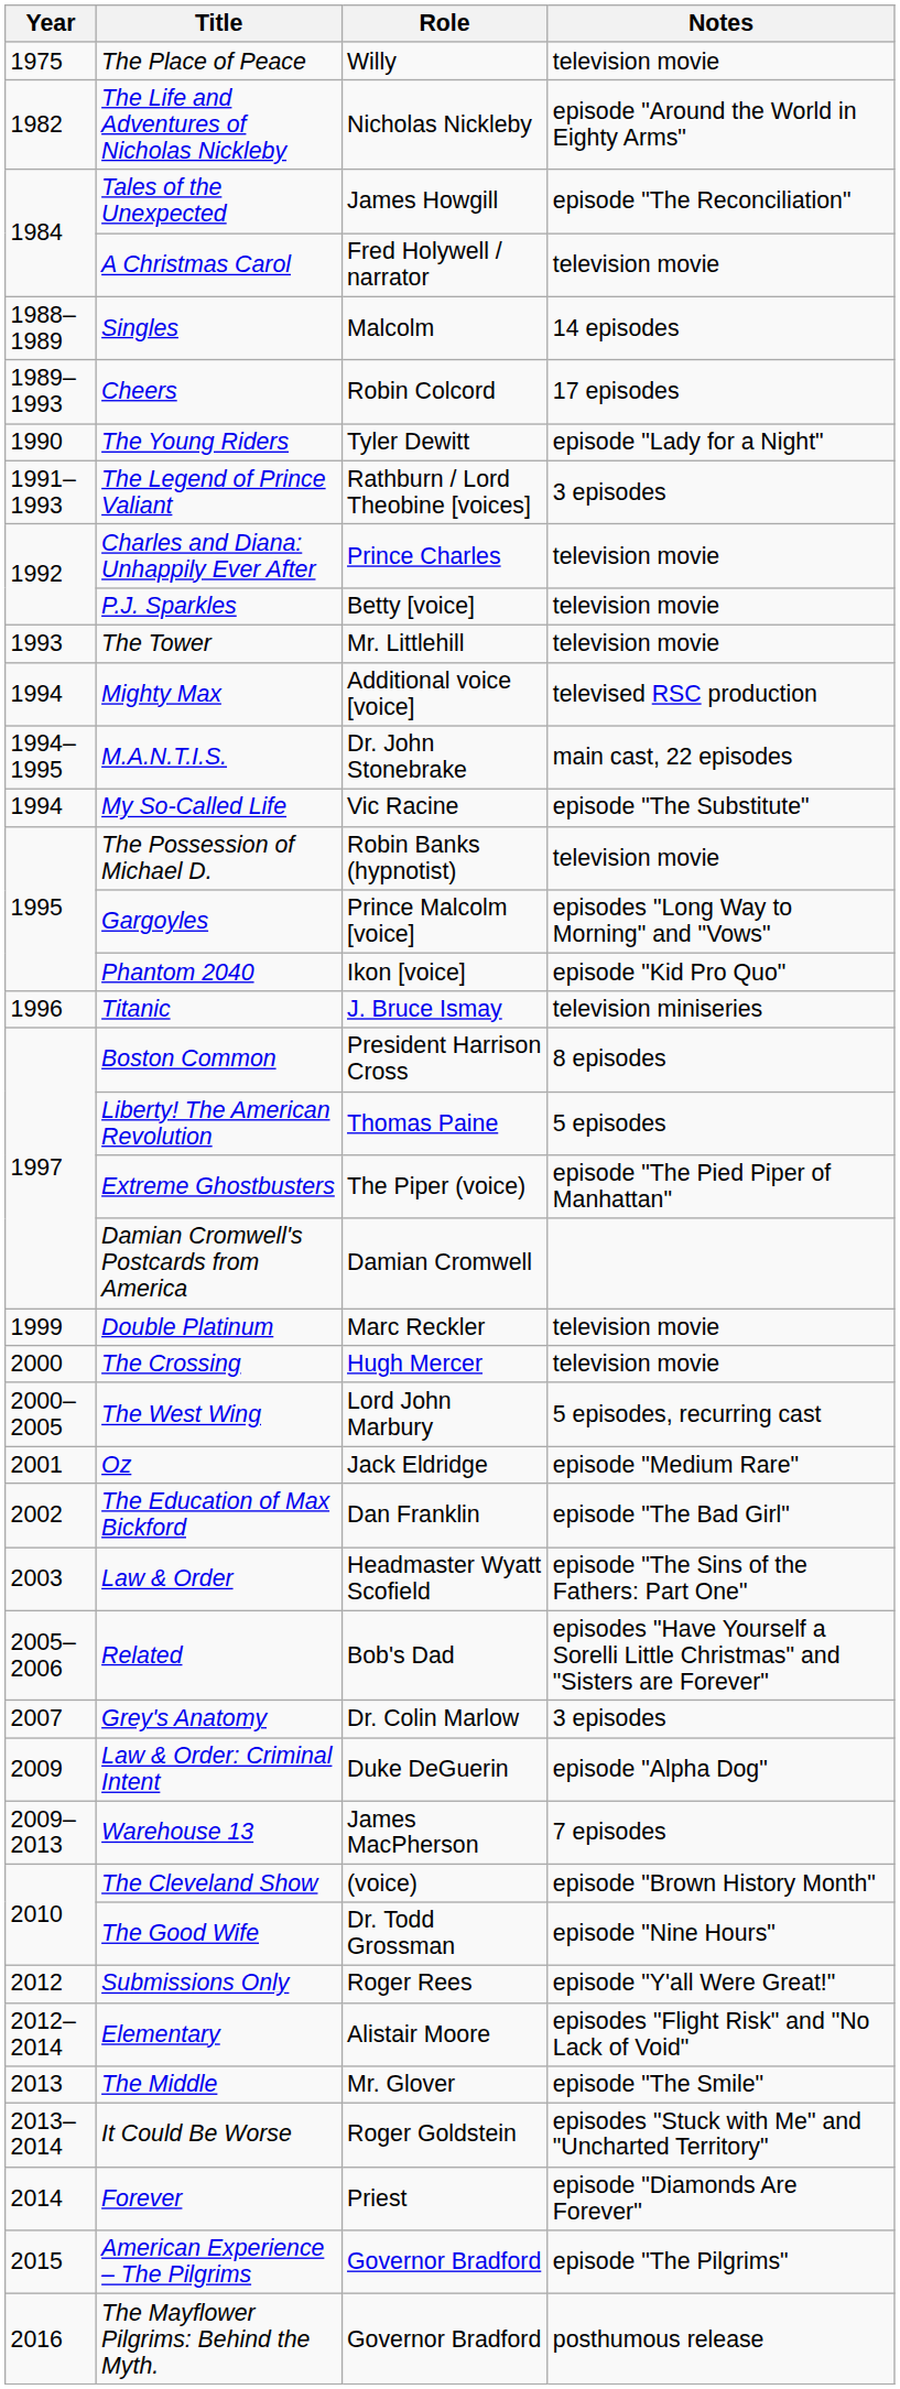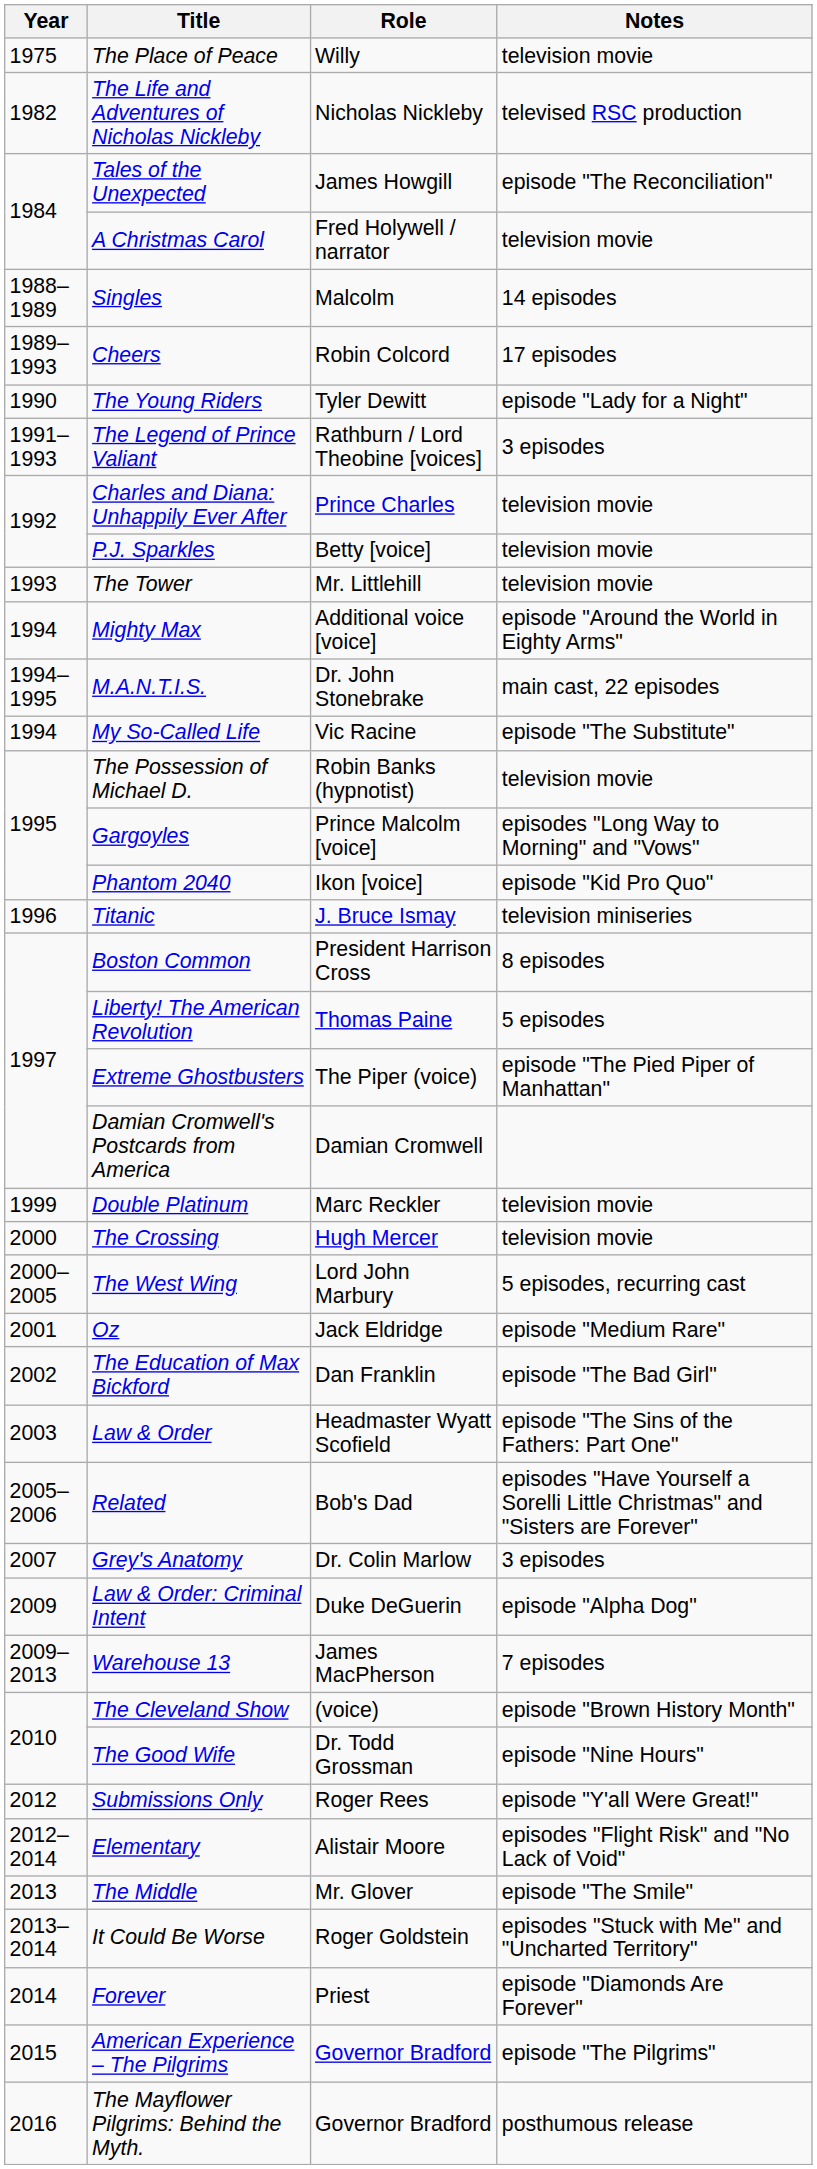The Life and Adventures of Nicholas Nickleby | Notes: episode "Around the World in Eighty Arms" -> televised RSC production
Mighty Max | Notes: televised RSC production -> episode "Around the World in Eighty Arms"
